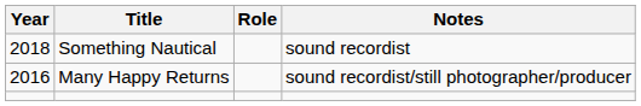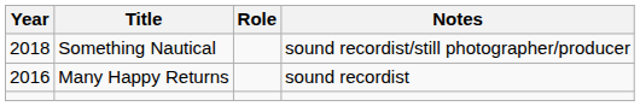Something Nautical | Notes: sound recordist -> sound recordist/still photographer/producer
Many Happy Returns | Notes: sound recordist/still photographer/producer -> sound recordist
